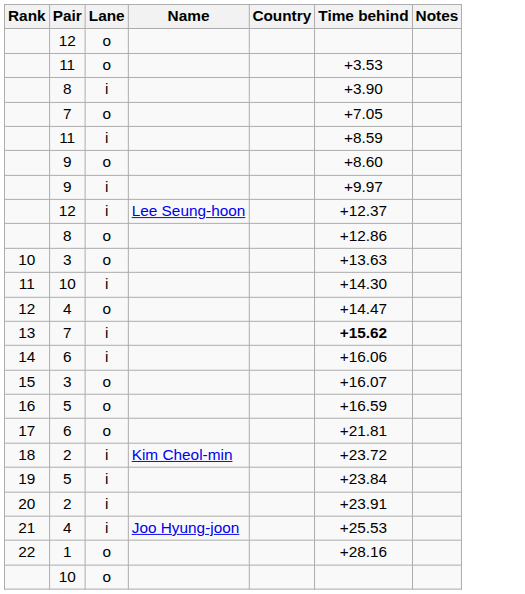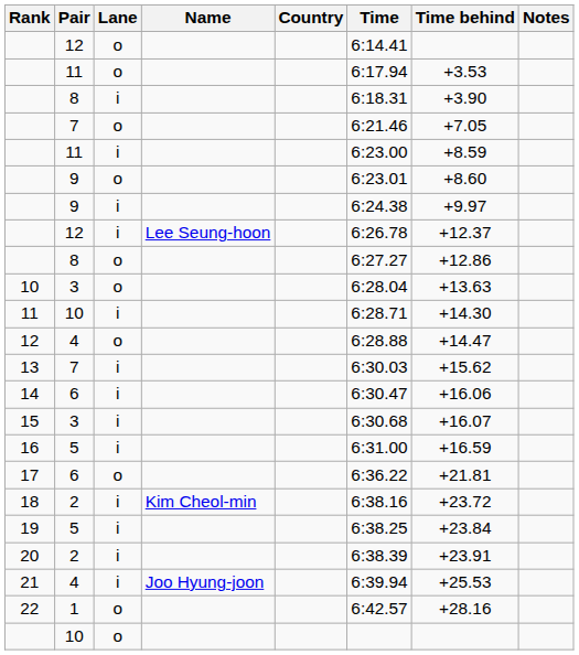+ column: Time | 6:14.41 | 6:17.94 | 6:18.31 | 6:21.46 | 6:23.00 | 6:23.01 | 6:24.38 | 6:26.78 | 6:27.27 | 6:28.04 | 6:28.71 | 6:28.88 | 6:30.03 | 6:30.47 | 6:30.68 | 6:31.00 | 6:36.22 | 6:38.16 | 6:38.25 | 6:38.39 | 6:39.94 | 6:42.57
13 | Time behind: bold -> normal
15 | Lane: o -> i
16 | Lane: o -> i
